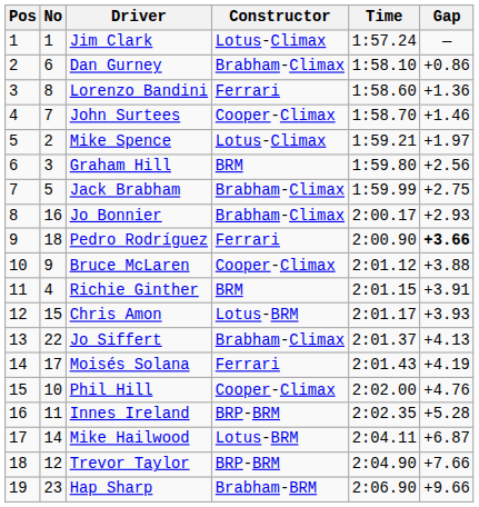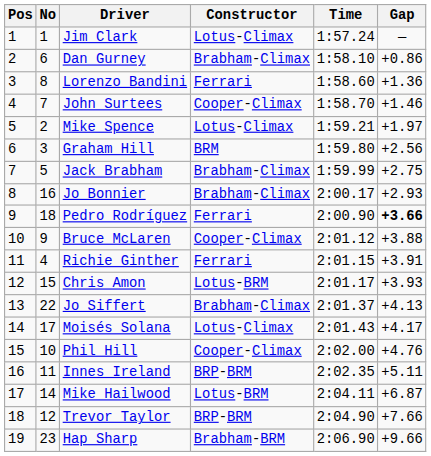Richie Ginther | Constructor: BRM -> Ferrari
Moisés Solana | Constructor: Ferrari -> Lotus-Climax
Moisés Solana | Gap: +4.19 -> +4.17
Innes Ireland | Gap: +5.28 -> +5.11
